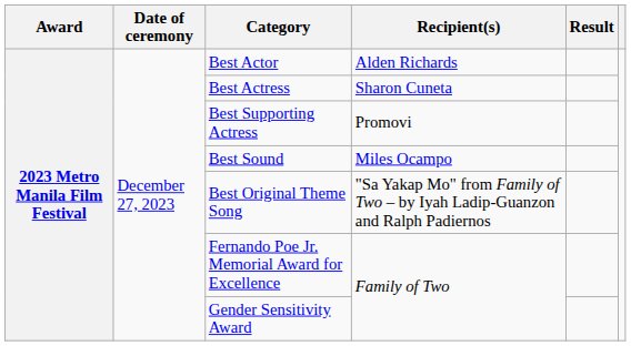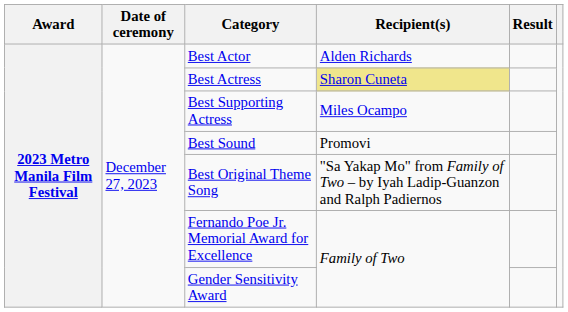Best Actress | Recipient(s): no background -> khaki background
Best Supporting Actress | Recipient(s): Promovi -> Miles Ocampo
Best Sound | Recipient(s): Miles Ocampo -> Promovi
